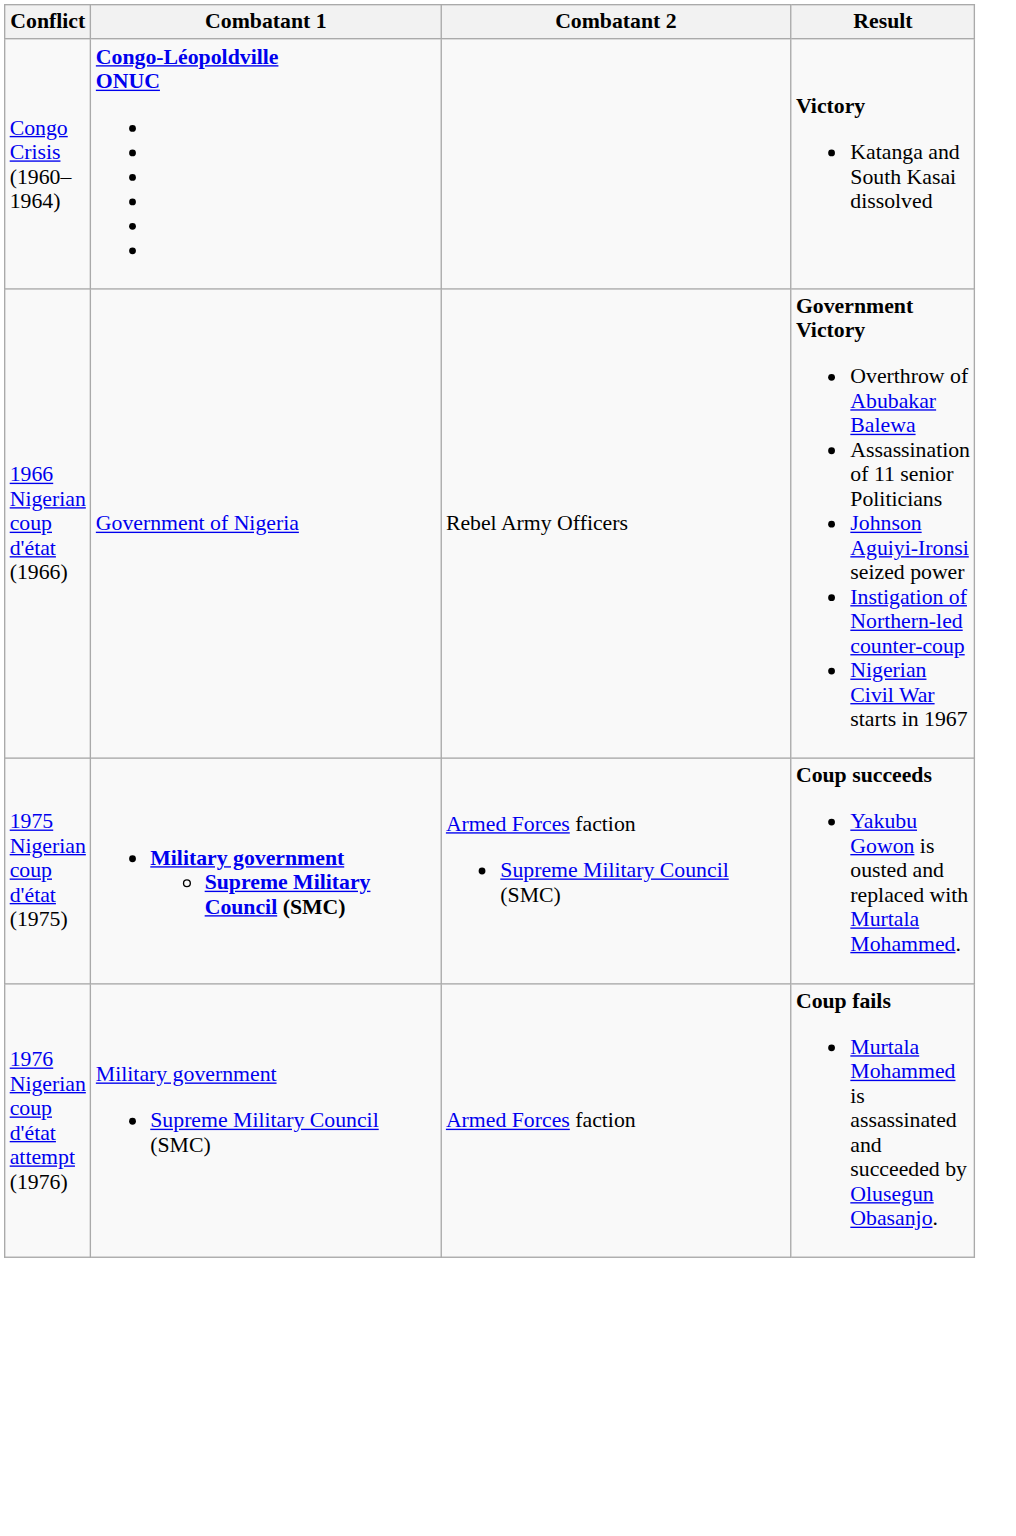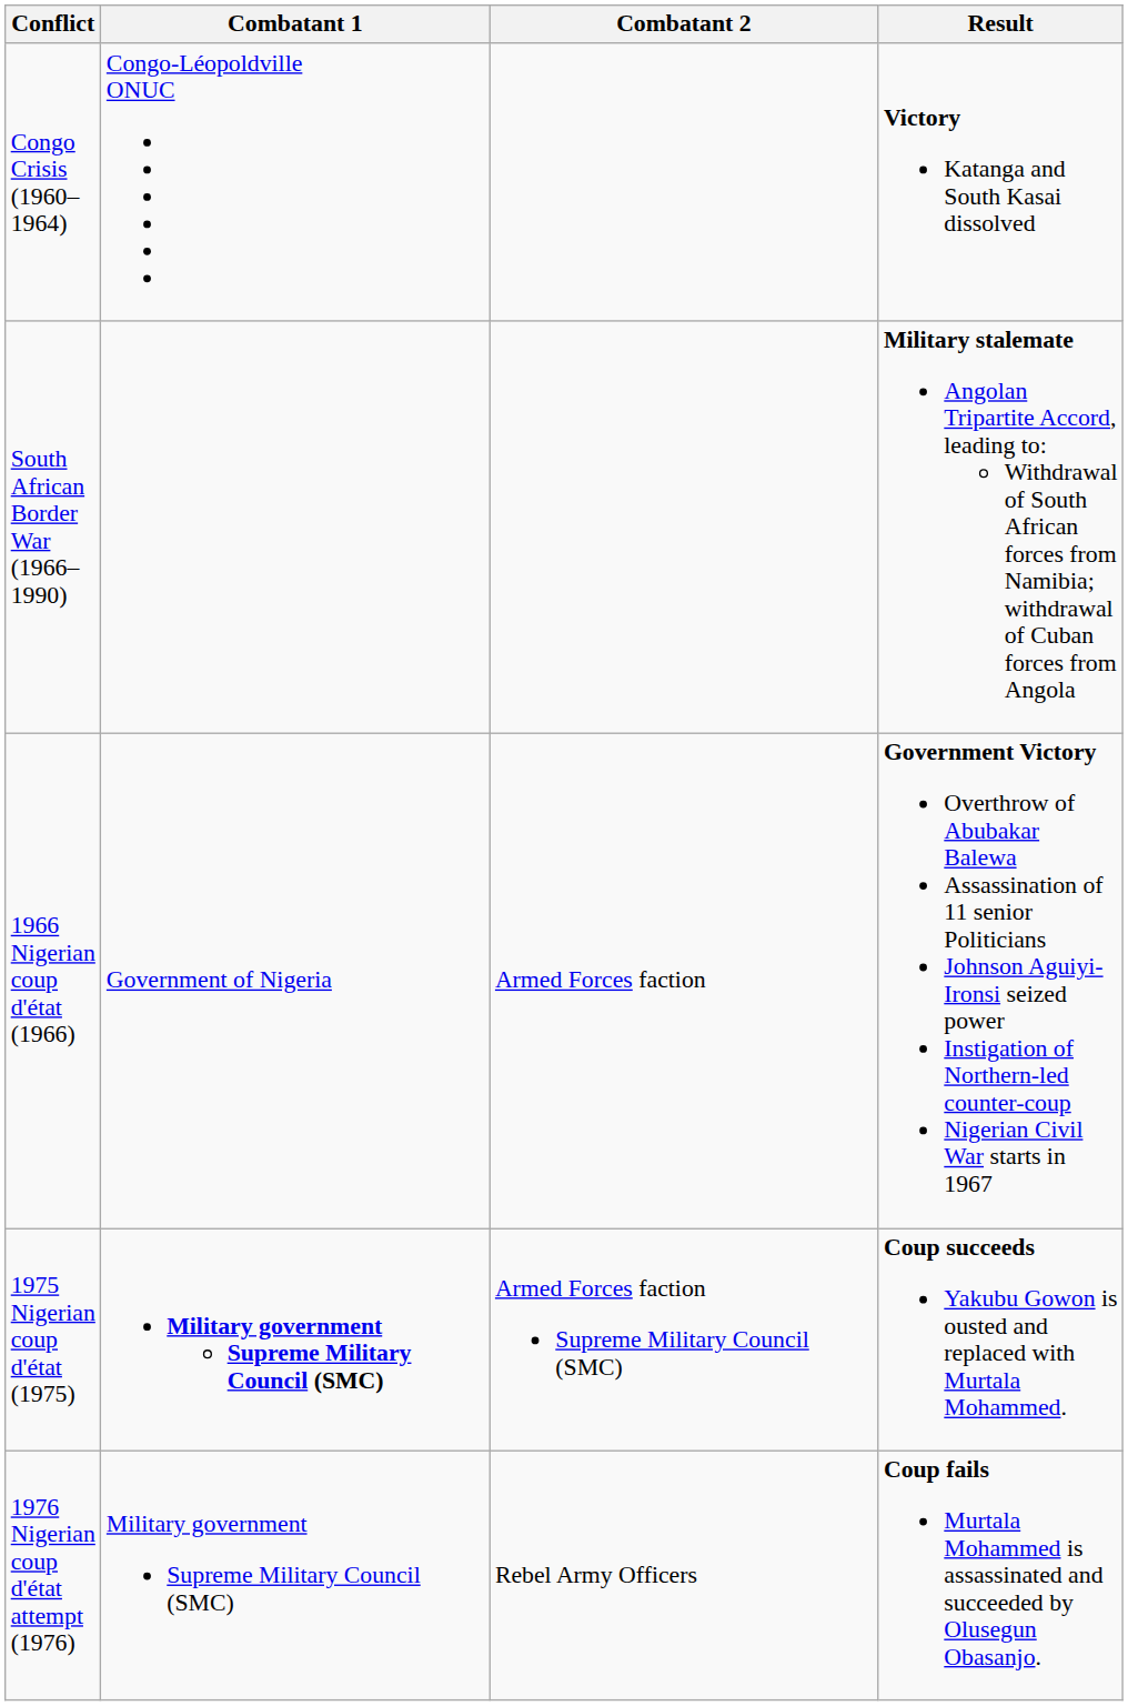Congo Crisis (1960–1964) | Combatant 1: bold -> normal
+ row: South African Border War (1966–1990) | Military stalemate Angolan Tripartite Accord, leading to: Withdrawal of South African forces from Namibia; withdrawal of Cuban forces from Angola
1966 Nigerian coup d'état (1966) | Combatant 2: Rebel Army Officers -> Armed Forces faction
1976 Nigerian coup d'état attempt (1976) | Combatant 2: Armed Forces faction -> Rebel Army Officers
